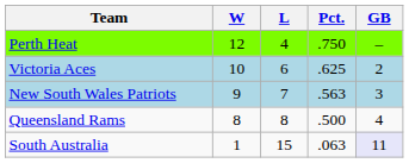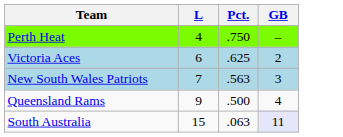- column: W | 12 | 10 | 9 | 8 | 1
Queensland Rams | L: 8 -> 9
